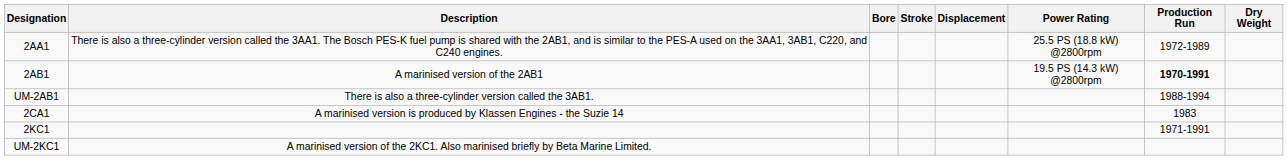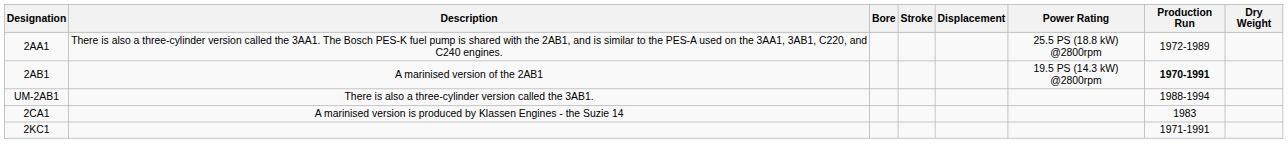- row: UM-2KC1 | A marinised version of the 2KC1. Also marinised briefly by Beta Marine Limited.
